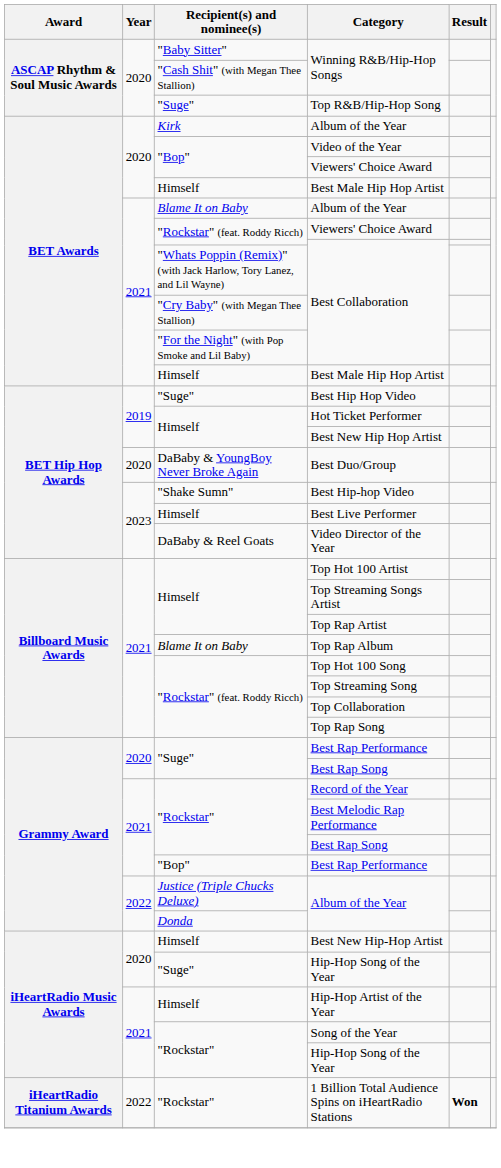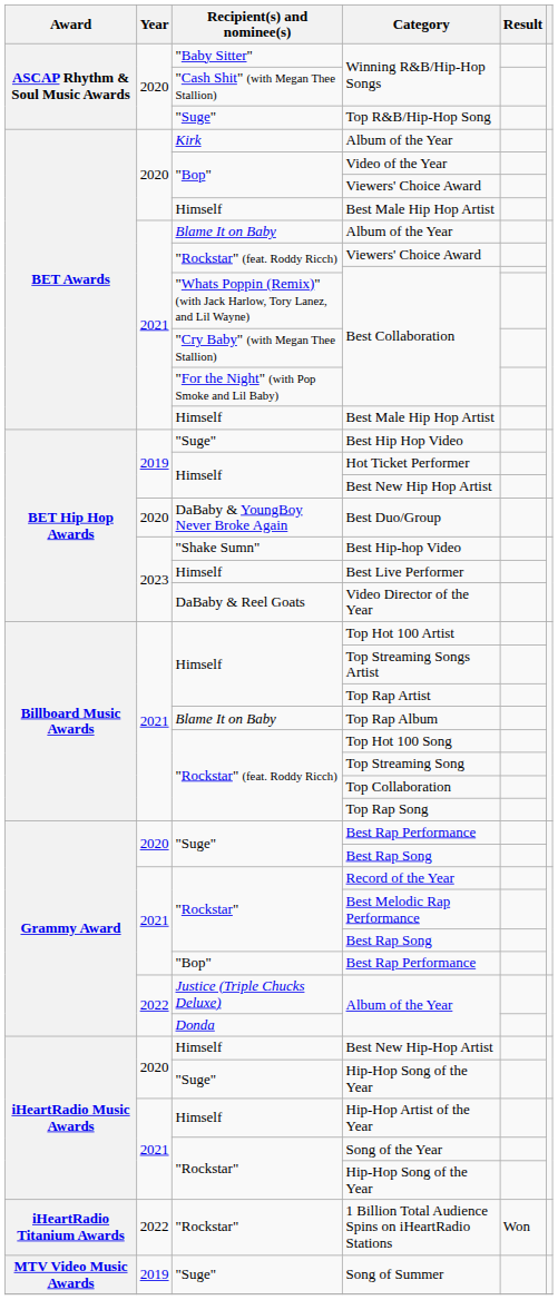1 Billion Total Audience Spins on iHeartRadio Stations | Result: bold -> normal
+ row: MTV Video Music Awards | 2019 | "Suge" | Song of Summer
